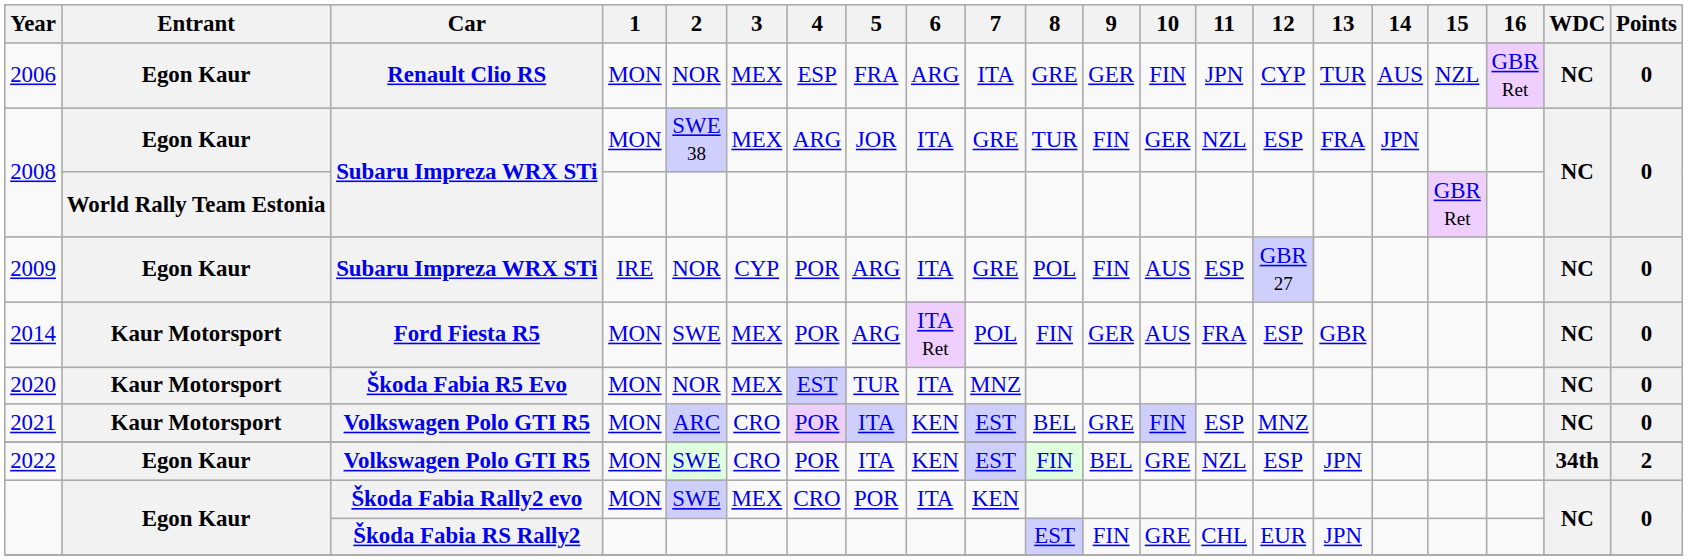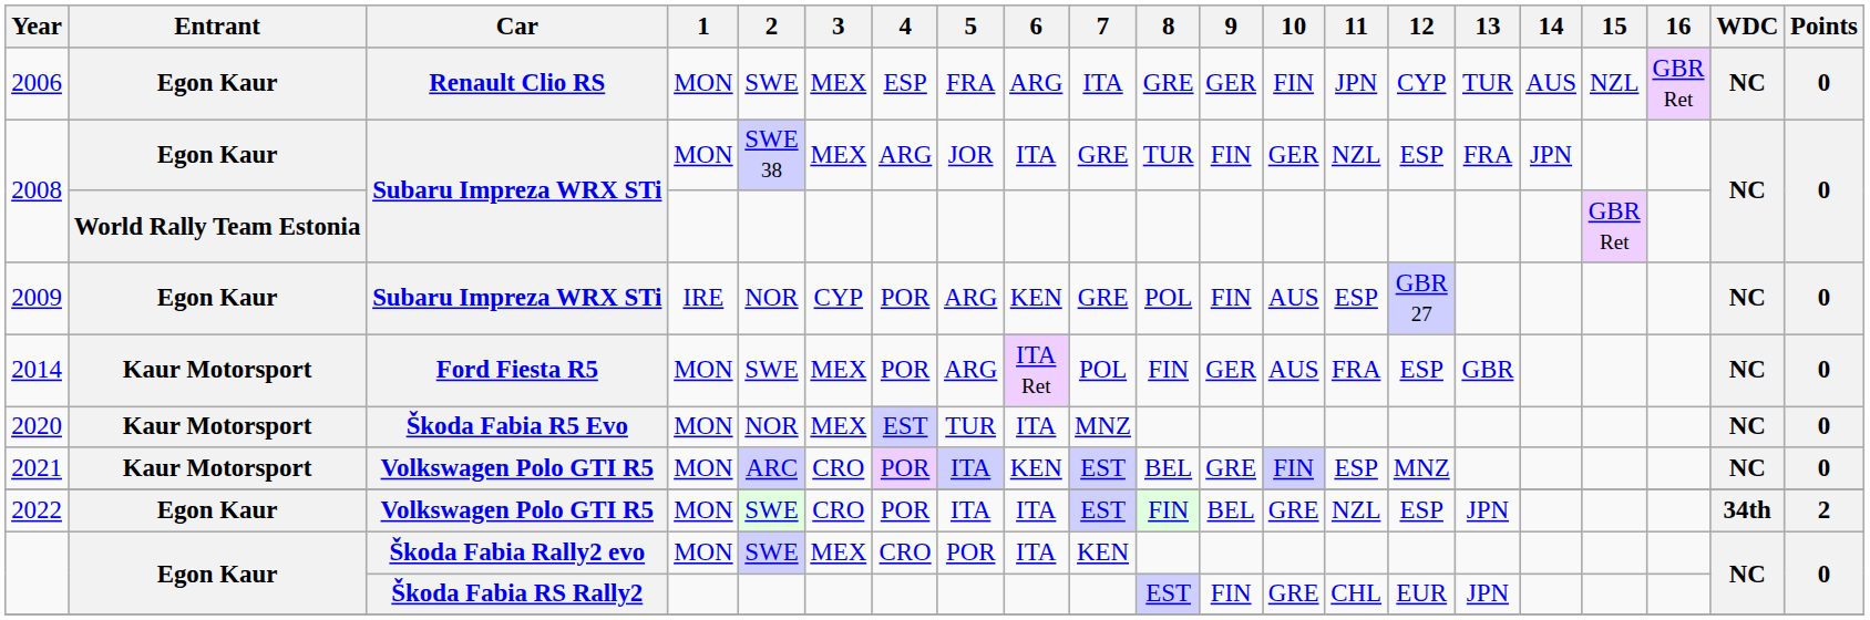2006 | 2: NOR -> SWE
2009 | 6: ITA -> KEN
2022 | 6: KEN -> ITA
